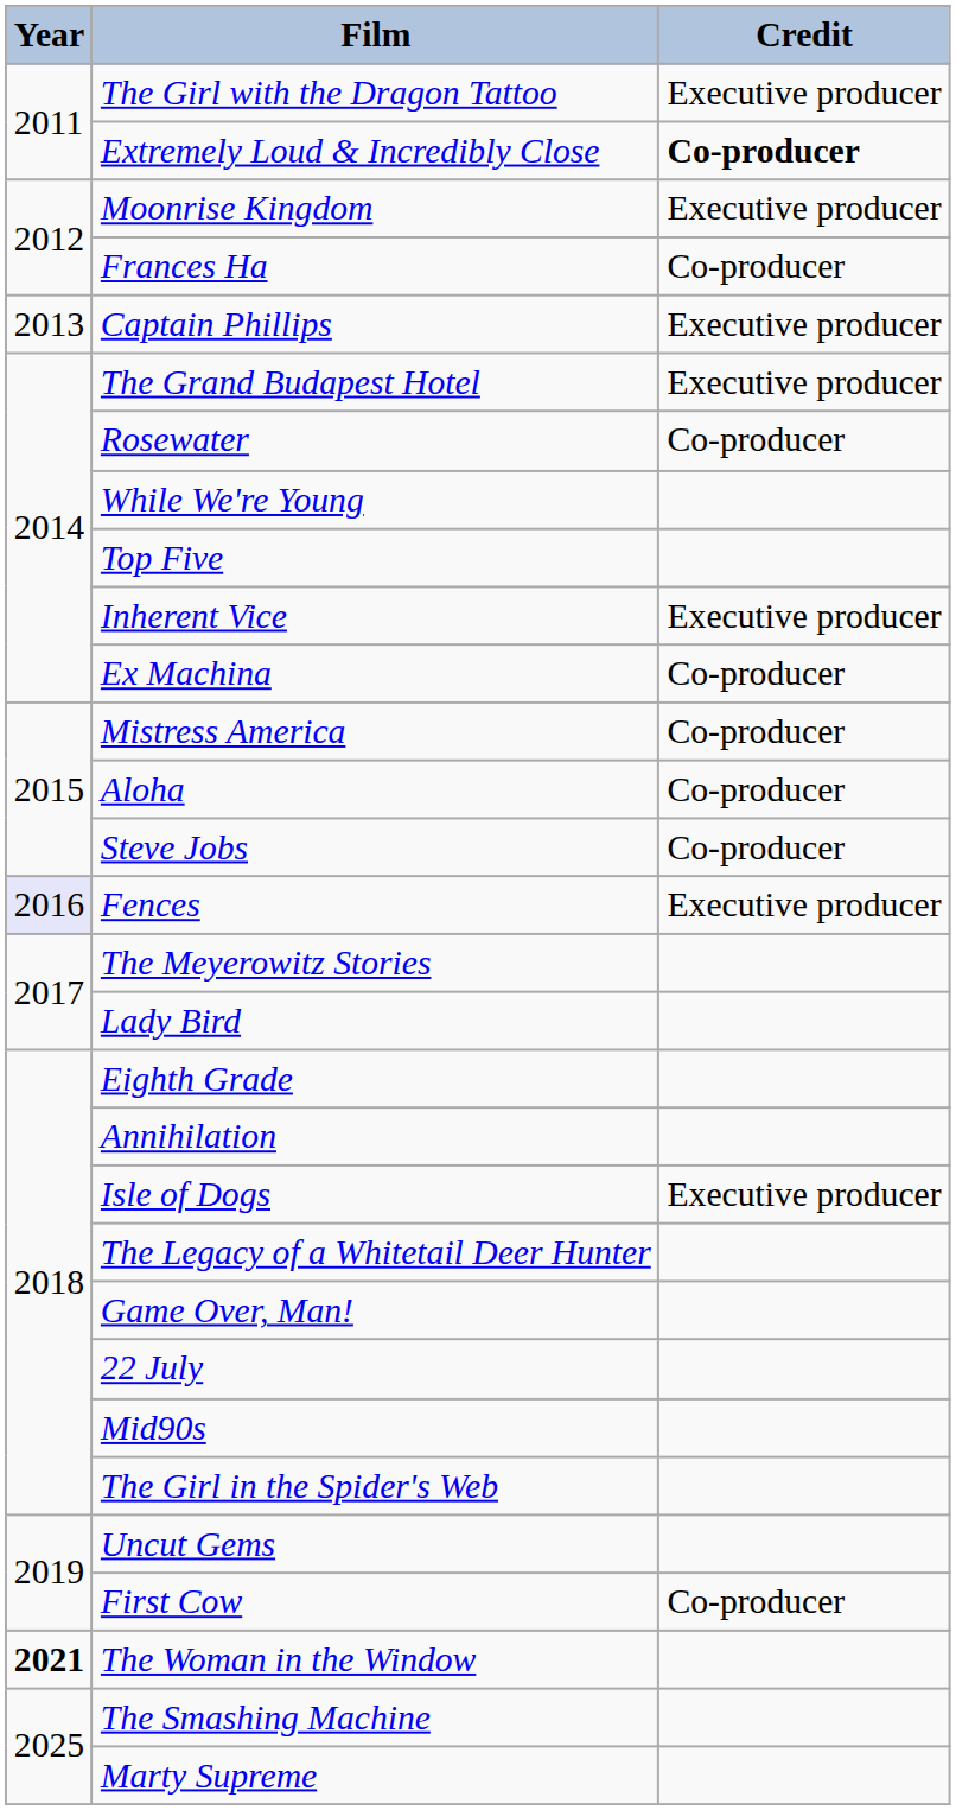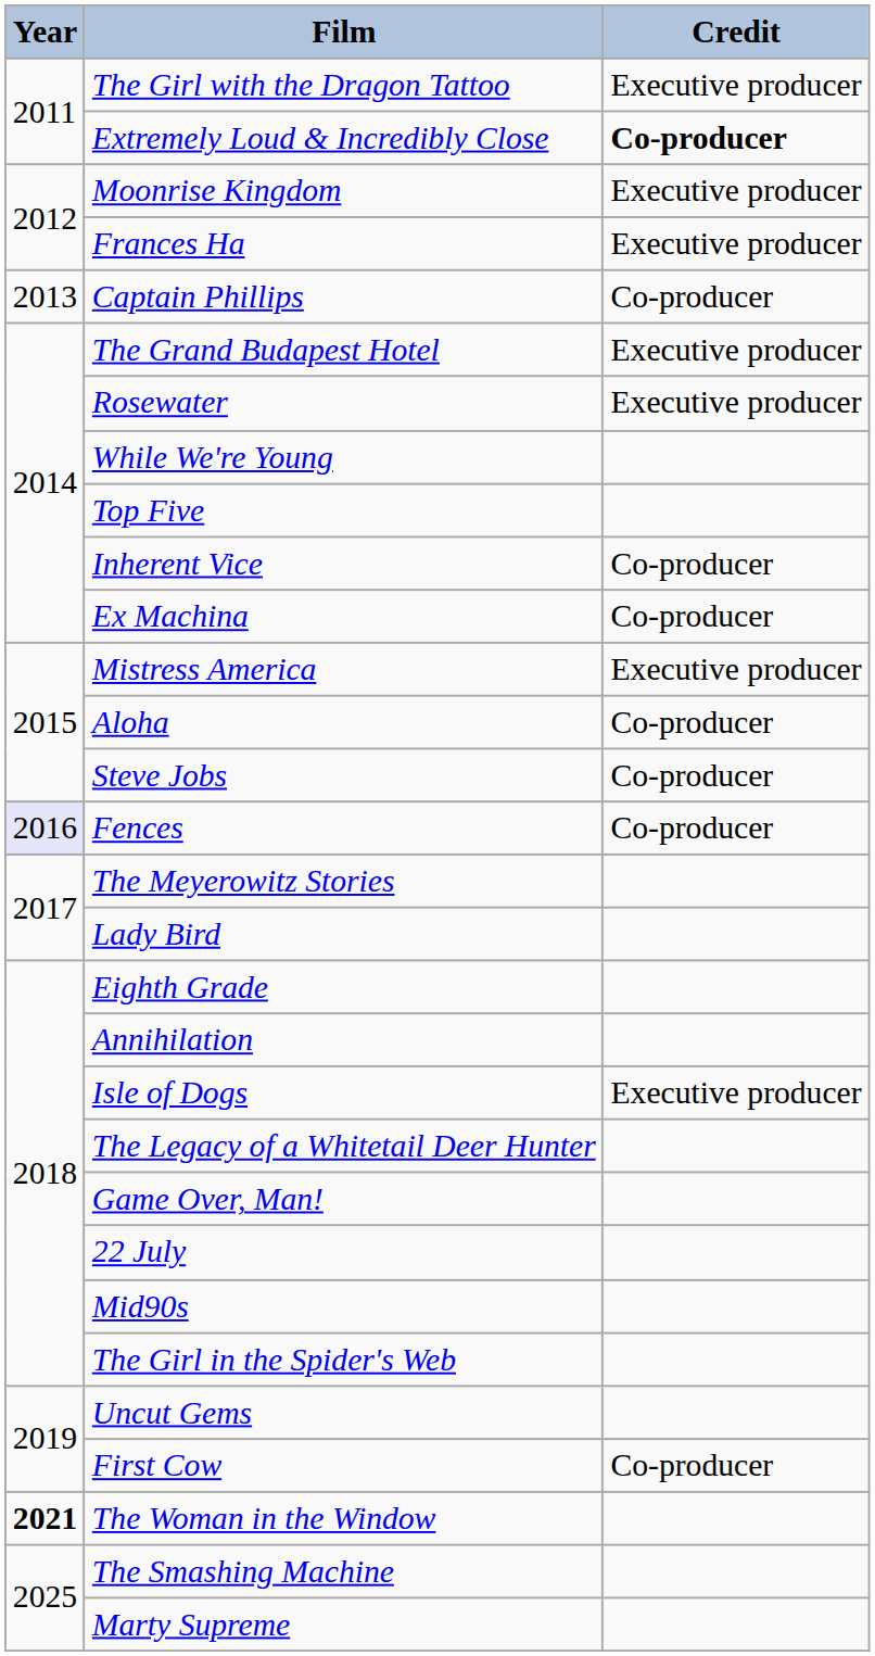Frances Ha | Credit: Co-producer -> Executive producer
Captain Phillips | Credit: Executive producer -> Co-producer
Rosewater | Credit: Co-producer -> Executive producer
Inherent Vice | Credit: Executive producer -> Co-producer
Mistress America | Credit: Co-producer -> Executive producer
Fences | Credit: Executive producer -> Co-producer
